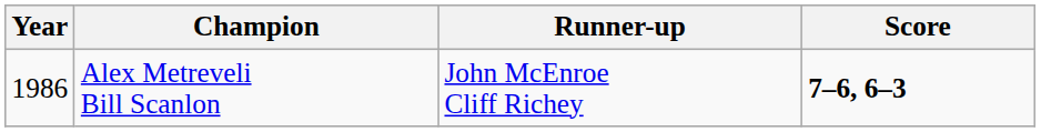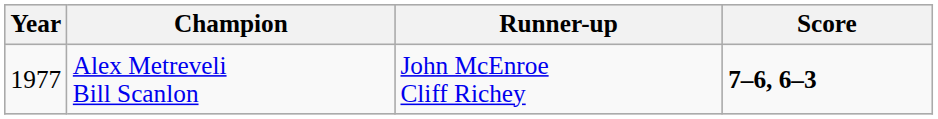Alex Metreveli Bill Scanlon | Year: 1986 -> 1977
